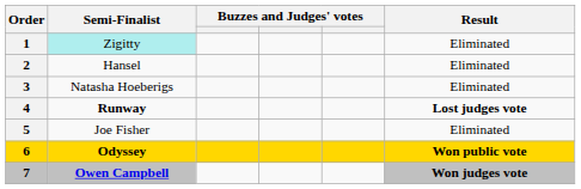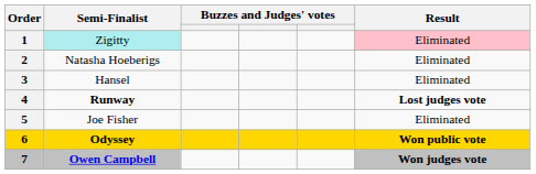1 | Result: no background -> pink background
2 | Semi-Finalist: Hansel -> Natasha Hoeberigs
3 | Semi-Finalist: Natasha Hoeberigs -> Hansel
